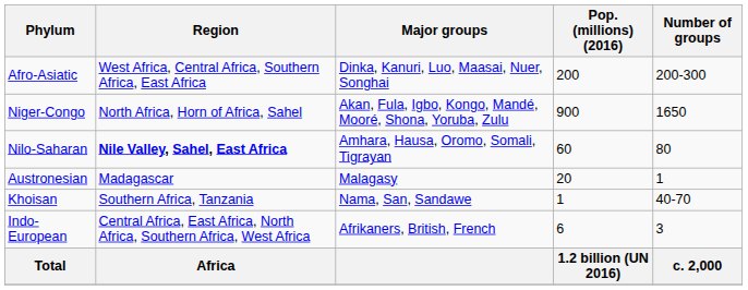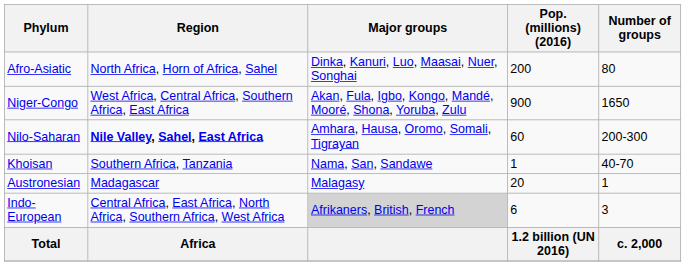Afro-Asiatic | Region: West Africa, Central Africa, Southern Africa, East Africa -> North Africa, Horn of Africa, Sahel
Afro-Asiatic | Number of groups: 200-300 -> 80
Niger-Congo | Region: North Africa, Horn of Africa, Sahel -> West Africa, Central Africa, Southern Africa, East Africa
Nilo-Saharan | Number of groups: 80 -> 200-300
rows swapped: Khoisan <-> Austronesian
Indo-European | Major groups: no background -> lightgrey background
